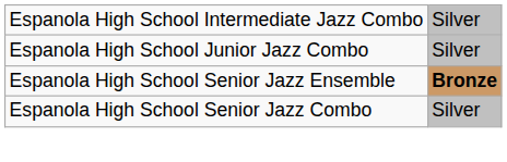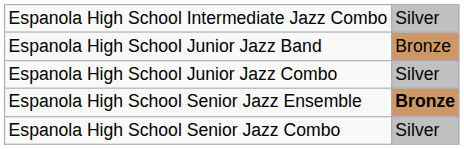+ row: Espanola High School Junior Jazz Band | Bronze
